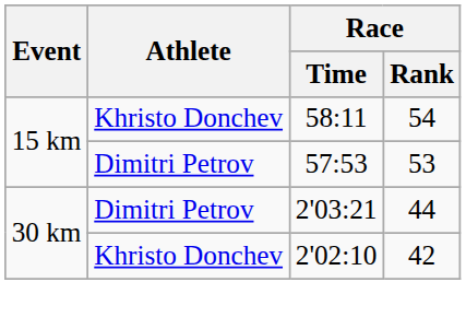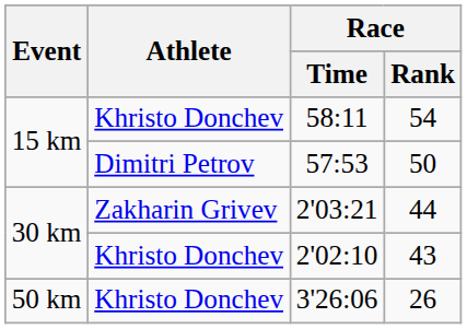57:53 | Race / Rank: 53 -> 50
2'03:21 | Athlete: Dimitri Petrov -> Zakharin Grivev
2'02:10 | Race / Rank: 42 -> 43
+ row: 50 km | Khristo Donchev | 3'26:06 | 26
